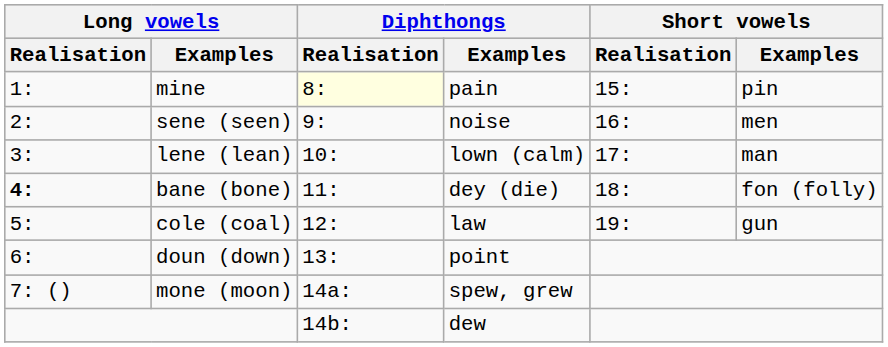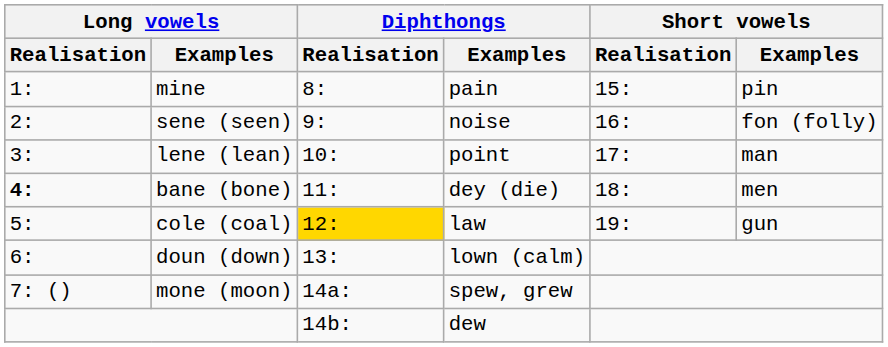mine | Diphthongs / Realisation: lightyellow background -> no background
sene (seen) | Short vowels / Examples: men -> fon (folly)
lene (lean) | Diphthongs / Examples: lown (calm) -> point
bane (bone) | Short vowels / Examples: fon (folly) -> men
cole (coal) | Diphthongs / Realisation: no background -> gold background
doun (down) | Diphthongs / Examples: point -> lown (calm)
